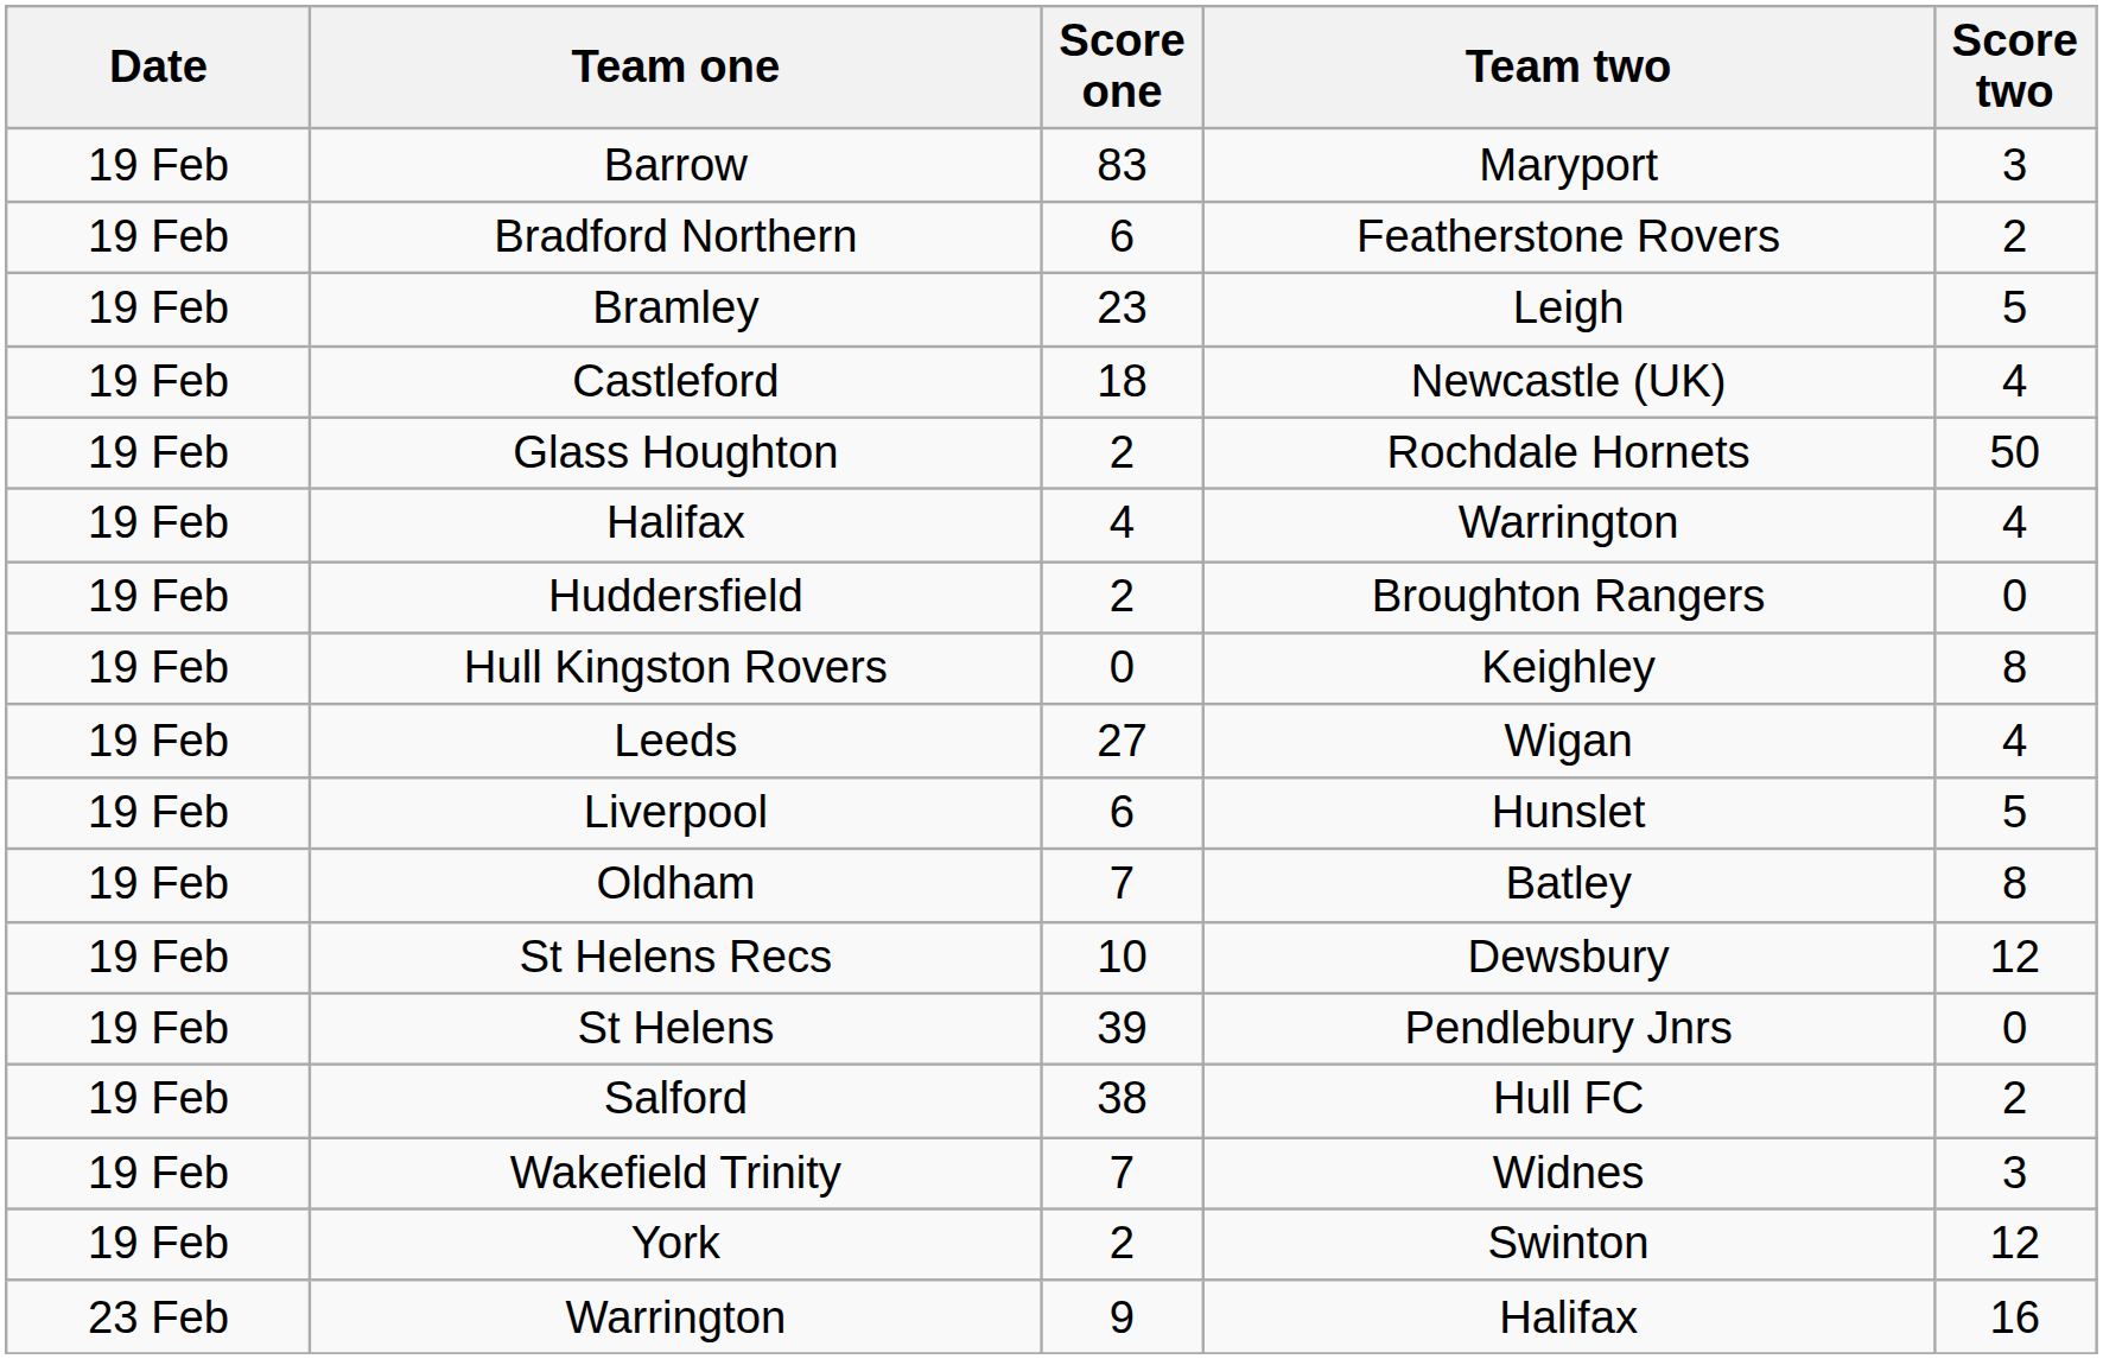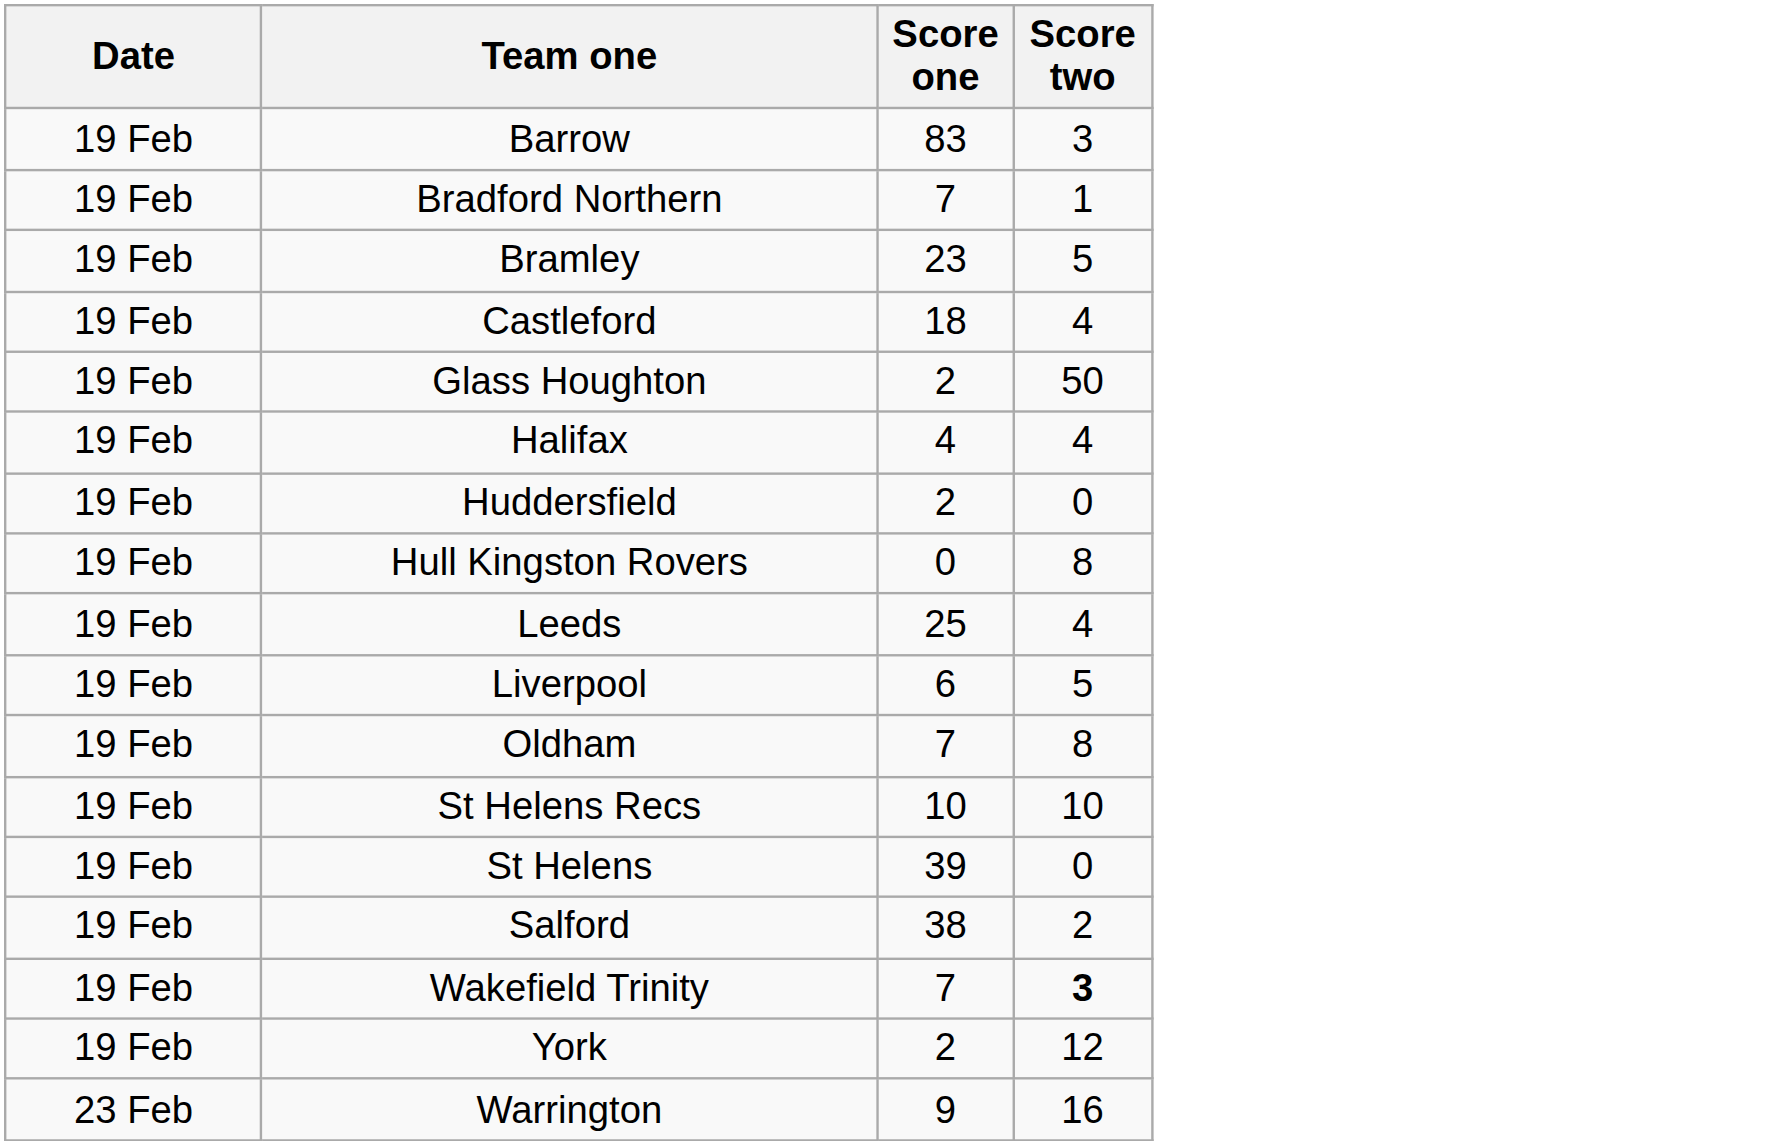- column: Team two | Maryport | Featherstone Rovers | Leigh | Newcastle (UK) | Rochdale Hornets | Warrington | Broughton Rangers | Keighley | Wigan | Hunslet | Batley | Dewsbury | Pendlebury Jnrs | Hull FC | Widnes | Swinton | Halifax
Bradford Northern | Score one: 6 -> 7
Bradford Northern | Score two: 2 -> 1
Leeds | Score one: 27 -> 25
St Helens Recs | Score two: 12 -> 10
Wakefield Trinity | Score two: normal -> bold
